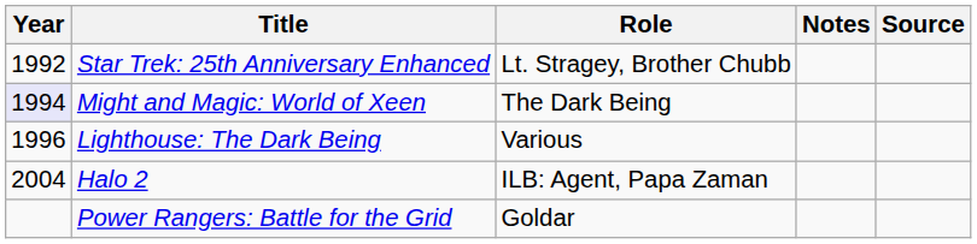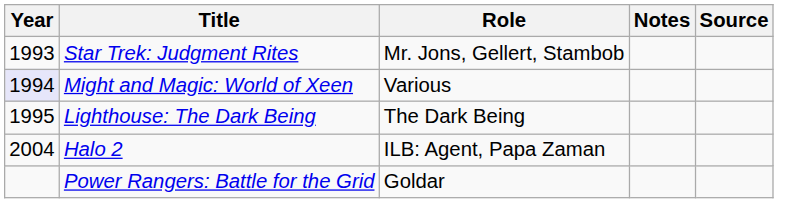- row: 1992 | Star Trek: 25th Anniversary Enhanced | Lt. Stragey, Brother Chubb
+ row: 1993 | Star Trek: Judgment Rites | Mr. Jons, Gellert, Stambob
Might and Magic: World of Xeen | Role: The Dark Being -> Various
Lighthouse: The Dark Being | Year: 1996 -> 1995
Lighthouse: The Dark Being | Role: Various -> The Dark Being
